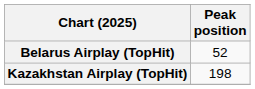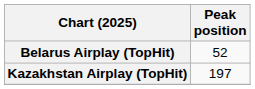Kazakhstan Airplay (TopHit) | Peak position: 198 -> 197
